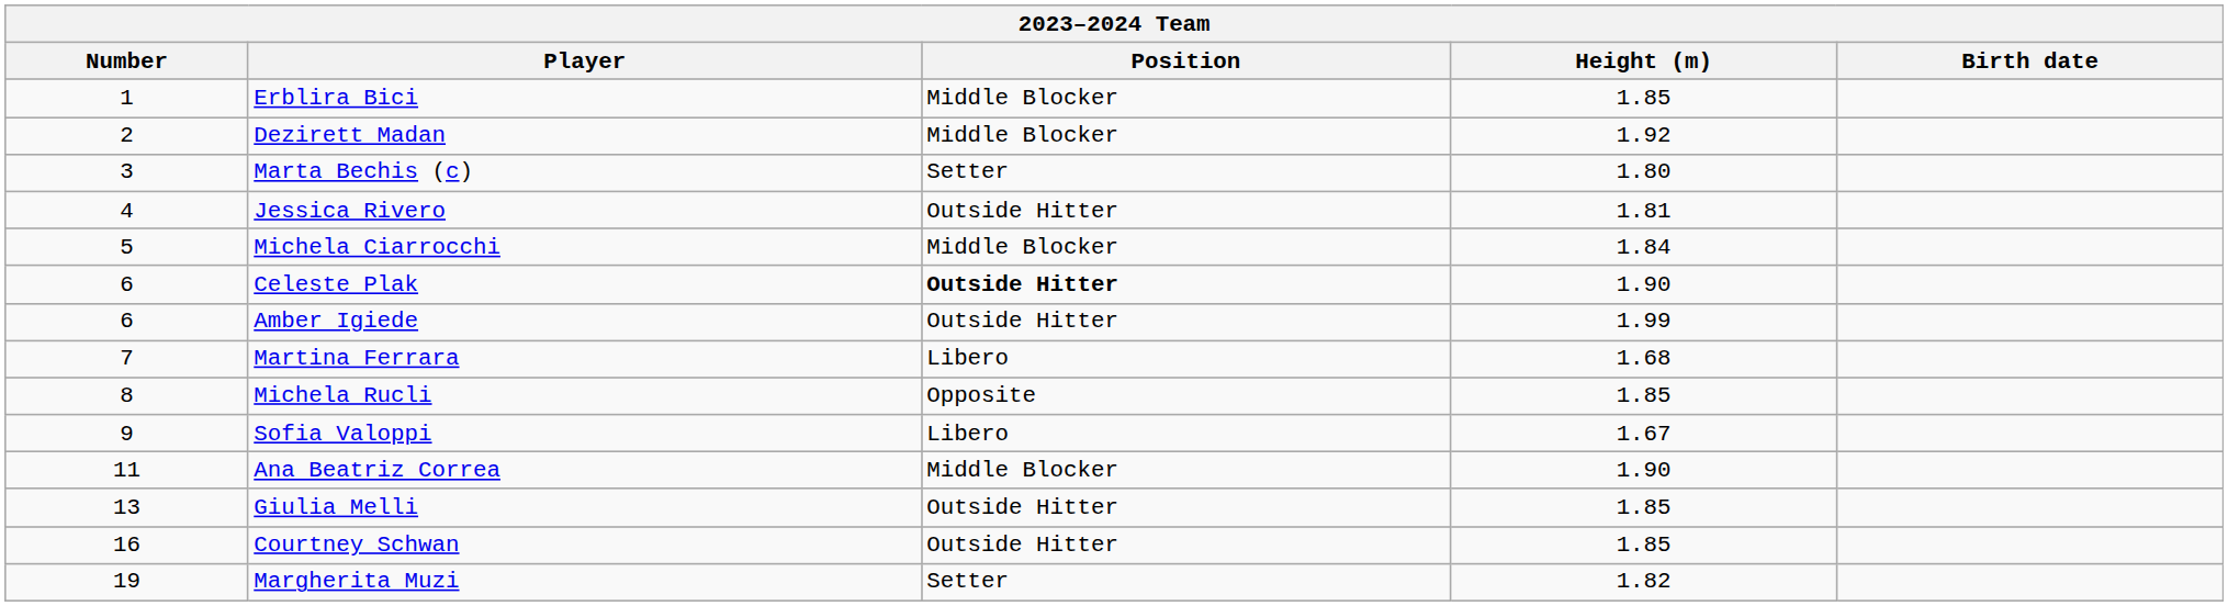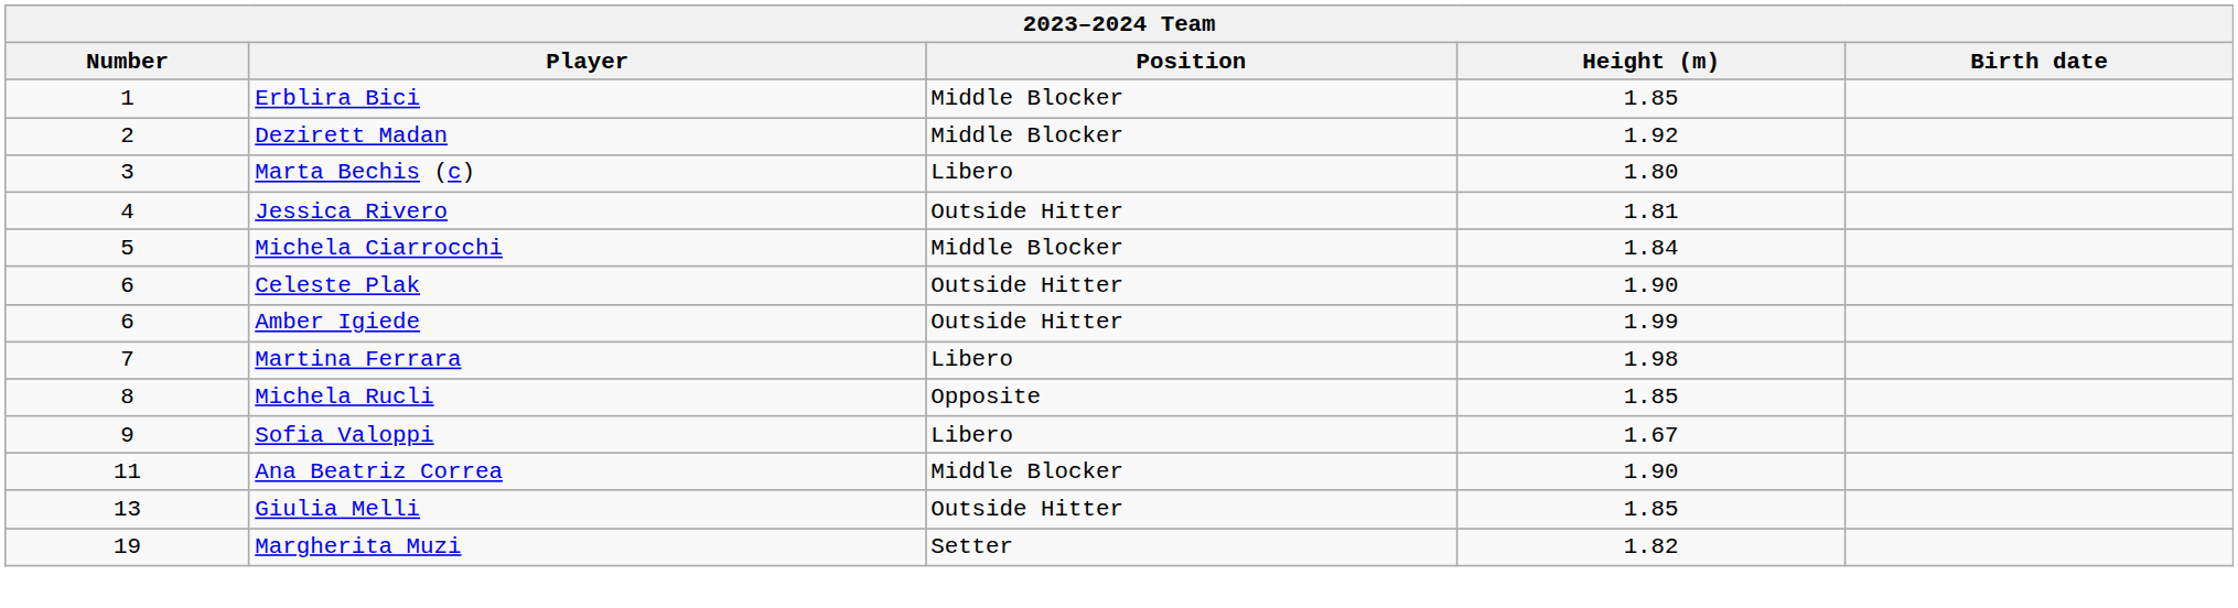Marta Bechis (c) | Position: Setter -> Libero
Celeste Plak | Position: bold -> normal
Martina Ferrara | Height (m): 1.68 -> 1.98
- row: 16 | Courtney Schwan | Outside Hitter | 1.85
